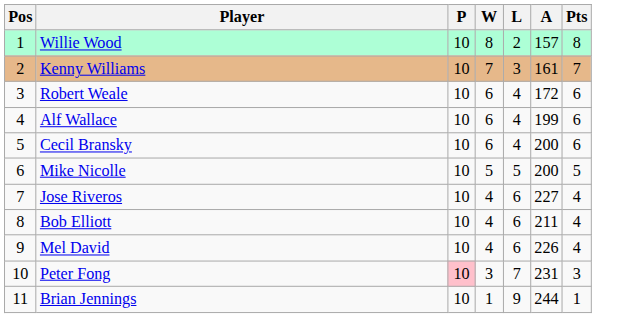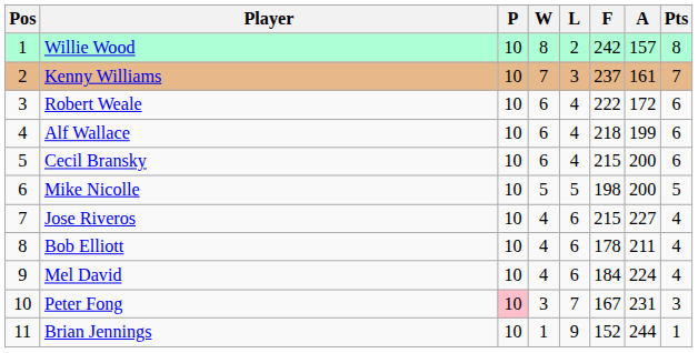+ column: F | 242 | 237 | 222 | 218 | 215 | 198 | 215 | 178 | 184 | 167 | 152
Mel David | A: 226 -> 224
